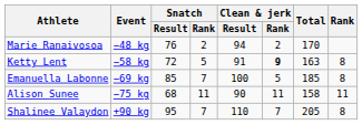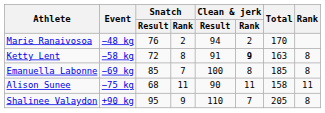Ketty Lent | Snatch / Rank: 5 -> 8
Emanuella Labonne | Clean & jerk / Rank: 5 -> 8
Shalinee Valaydon | Snatch / Rank: 7 -> 9
